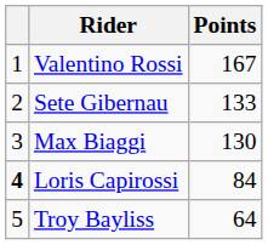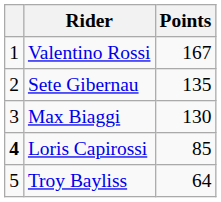Sete Gibernau | Points: 133 -> 135
Loris Capirossi | Points: 84 -> 85
